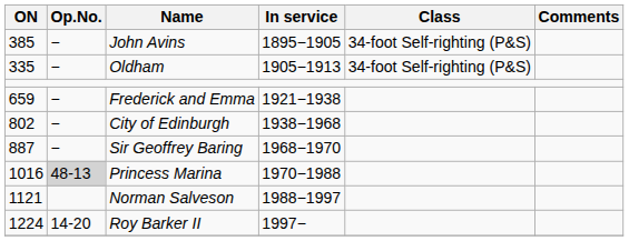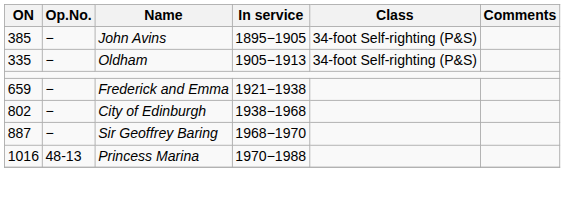Princess Marina | Op.No.: lightgrey background -> no background
- row: 1121 | Norman Salveson | 1988−1997
- row: 1224 | 14-20 | Roy Barker II | 1997−
